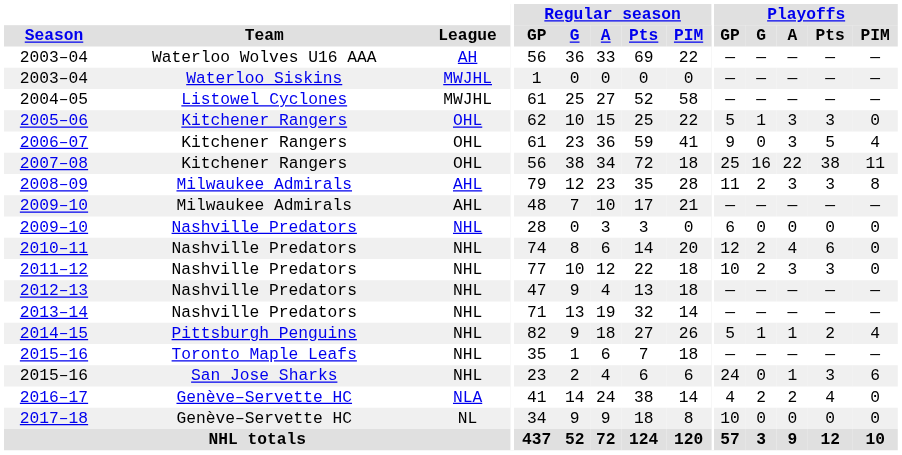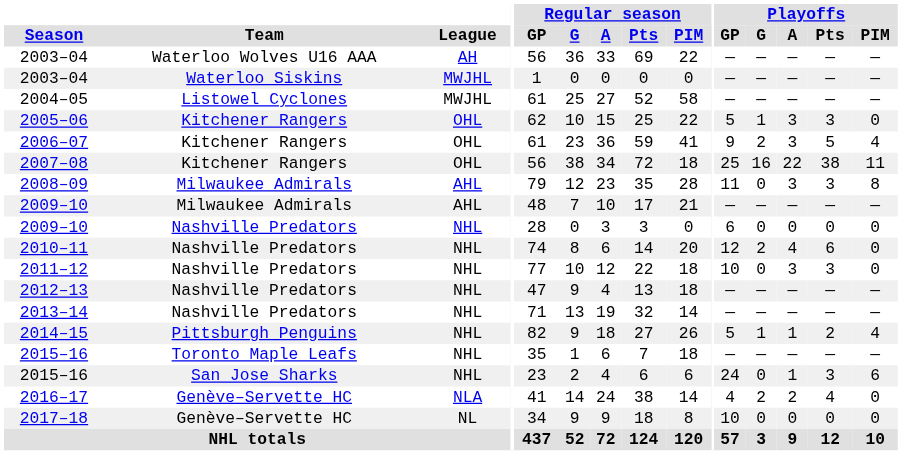2006–07 | Playoffs / G: 0 -> 2
2008–09 | Playoffs / G: 2 -> 0
2011–12 | Playoffs / G: 2 -> 0
